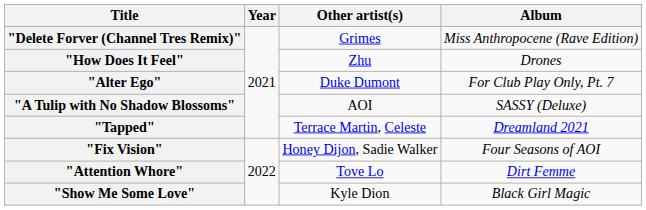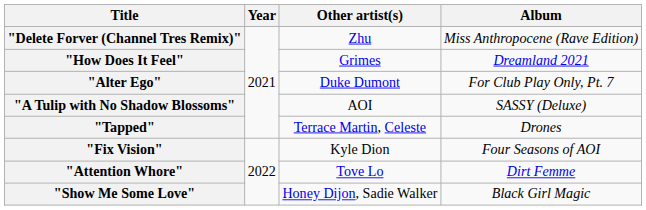"Delete Forver (Channel Tres Remix)" | Other artist(s): Grimes -> Zhu
"How Does It Feel" | Other artist(s): Zhu -> Grimes
"How Does It Feel" | Album: Drones -> Dreamland 2021
"Tapped" | Album: Dreamland 2021 -> Drones
"Fix Vision" | Other artist(s): Honey Dijon, Sadie Walker -> Kyle Dion
"Show Me Some Love" | Other artist(s): Kyle Dion -> Honey Dijon, Sadie Walker
